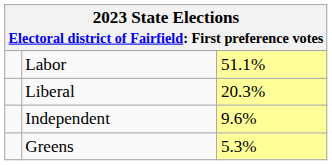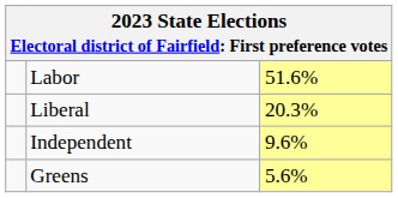Labor | column 3: 51.1% -> 51.6%
Greens | column 3: 5.3% -> 5.6%
